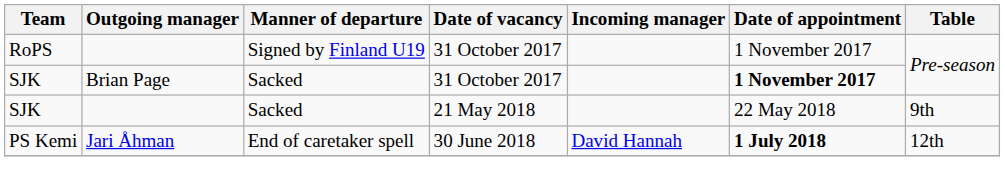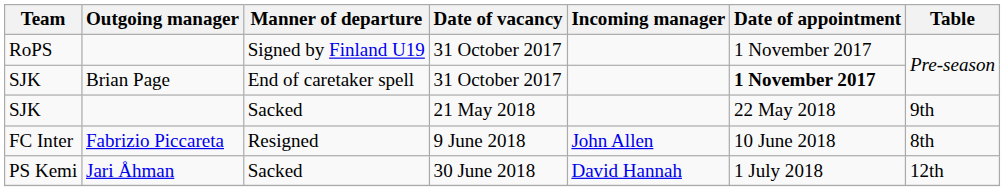SJK / Brian Page | Manner of departure: Sacked -> End of caretaker spell
+ row: FC Inter | Fabrizio Piccareta | Resigned | 9 June 2018 | John Allen | 10 June 2018 | 8th
PS Kemi | Manner of departure: End of caretaker spell -> Sacked
PS Kemi | Date of appointment: bold -> normal
